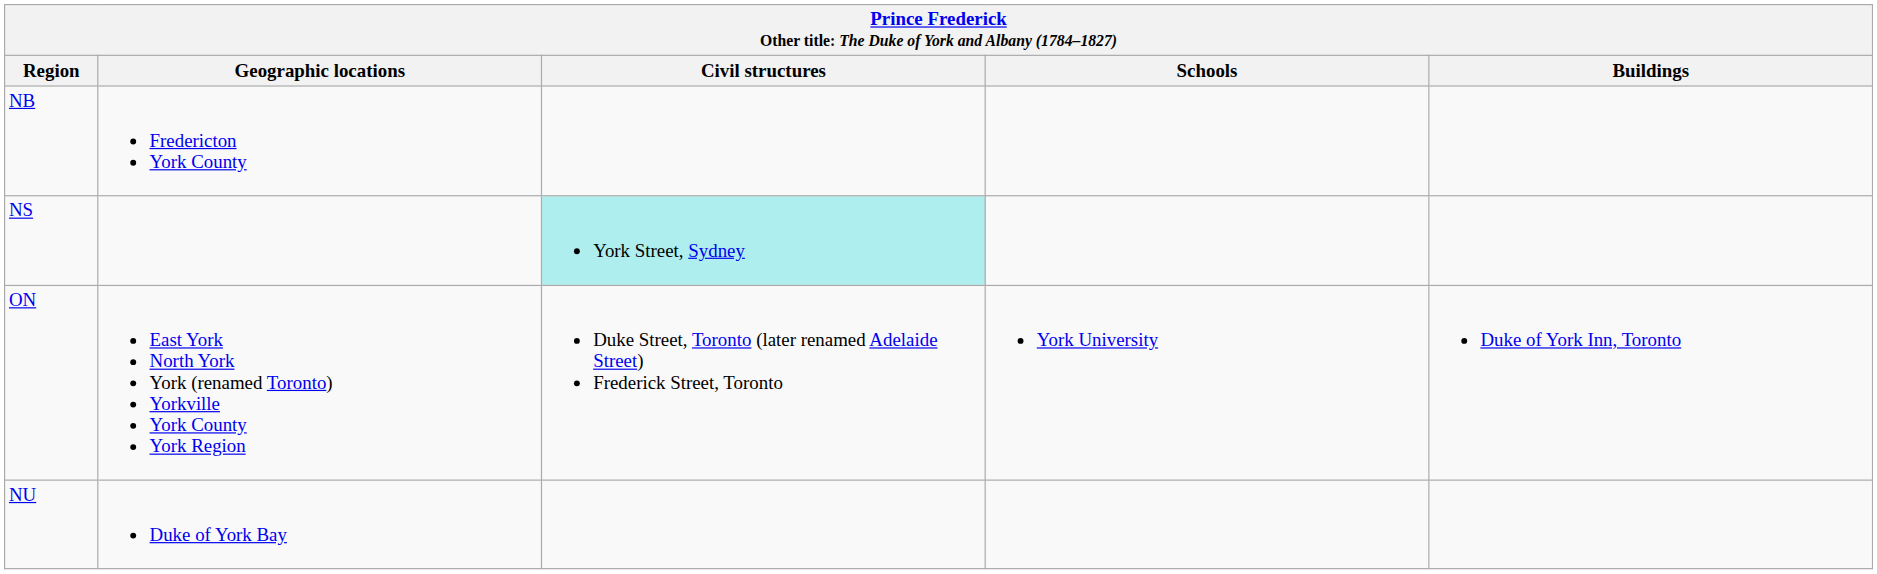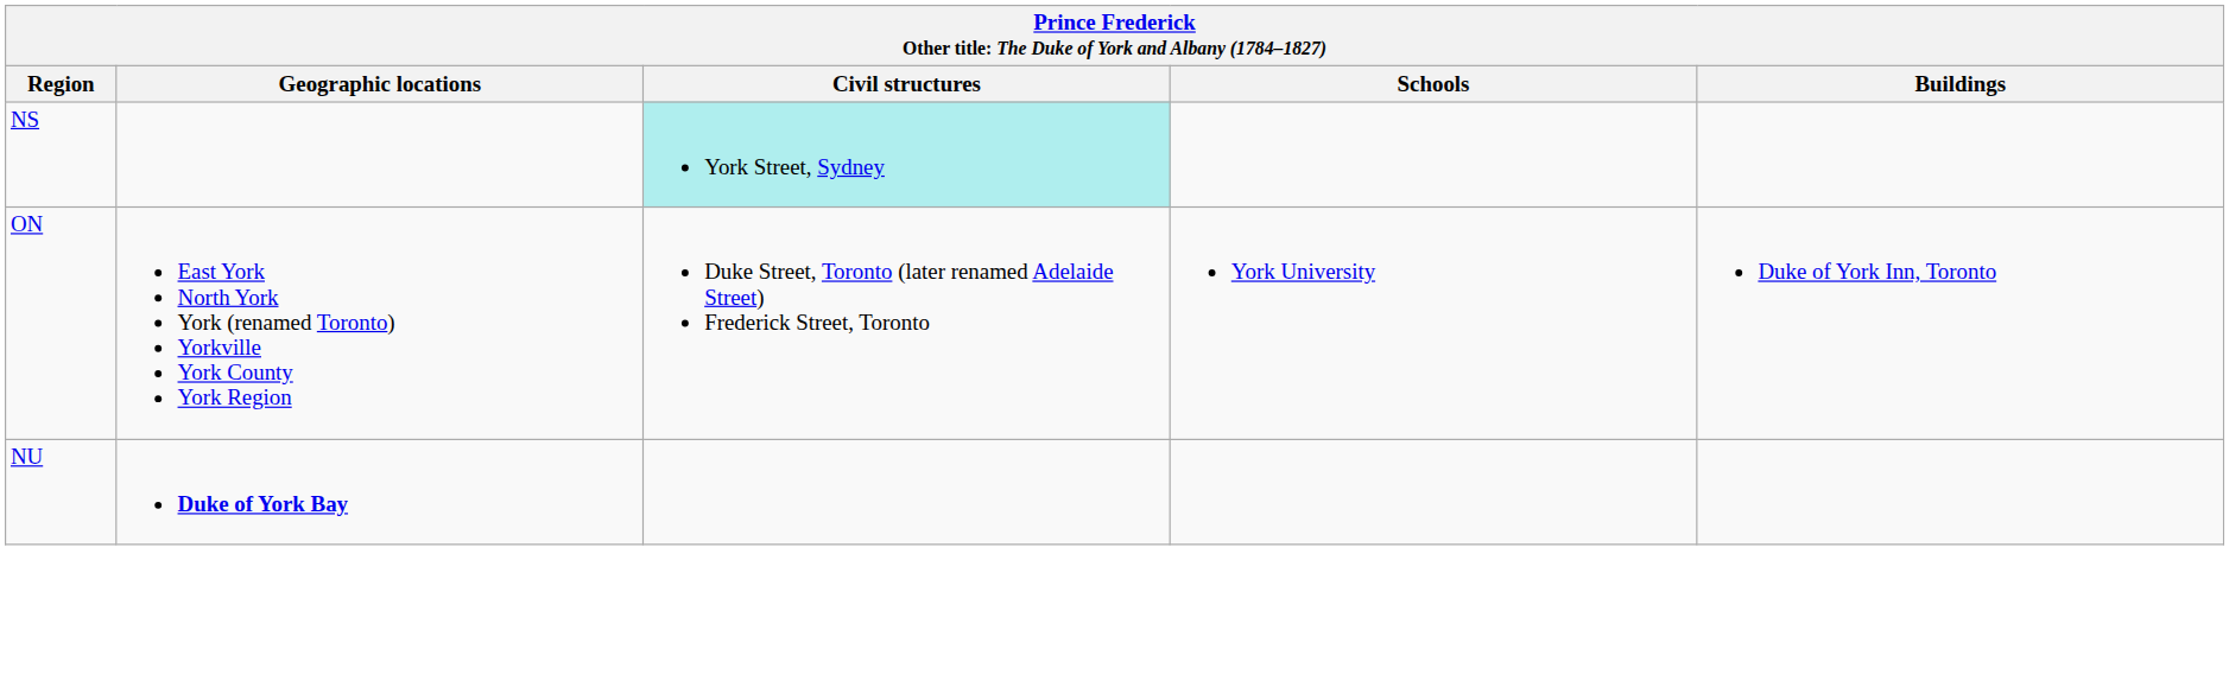- row: NB | Fredericton York County
NU | Geographic locations: normal -> bold
